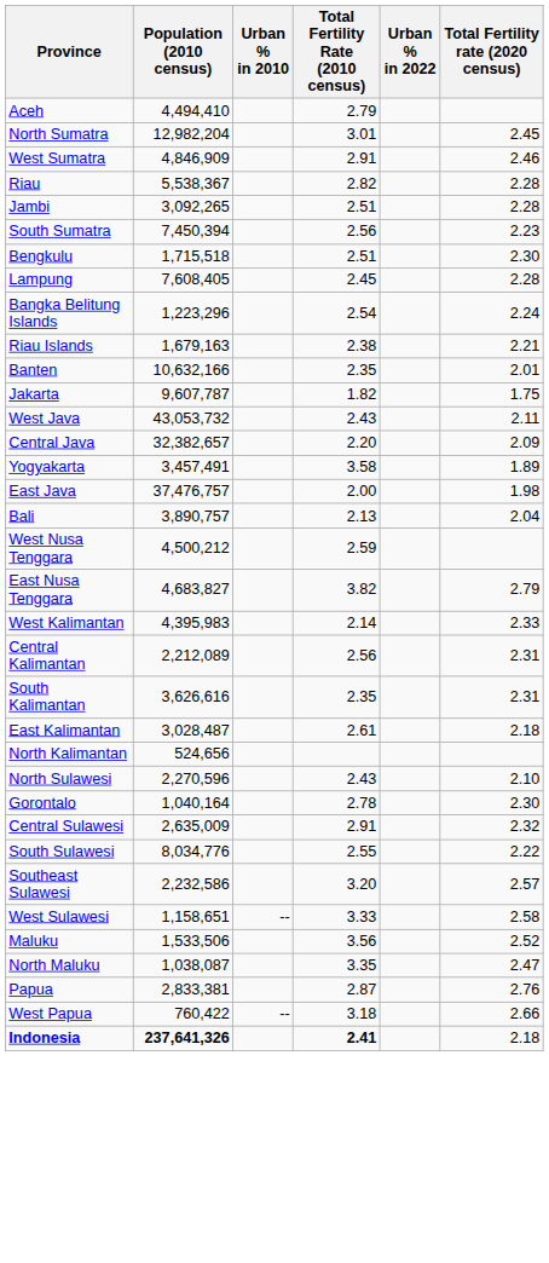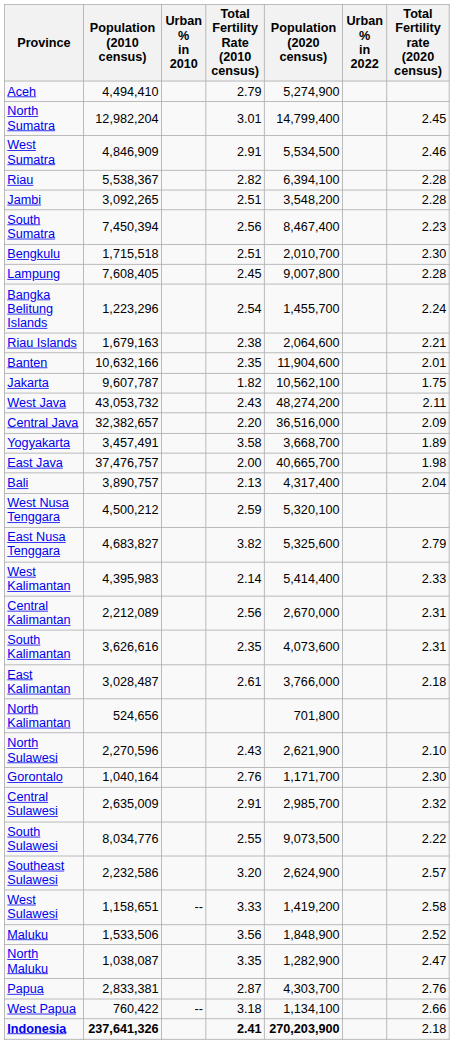+ column: Population (2020 census) | 5,274,900 | 14,799,400 | 5,534,500 | 6,394,100 | 3,548,200 | 8,467,400 | 2,010,700 | 9,007,800 | 1,455,700 | 2,064,600 | 11,904,600 | 10,562,100 | 48,274,200 | 36,516,000 | 3,668,700 | 40,665,700 | 4,317,400 | 5,320,100 | 5,325,600 | 5,414,400 | 2,670,000 | 4,073,600 | 3,766,000 | 701,800 | 2,621,900 | 1,171,700 | 2,985,700 | 9,073,500 | 2,624,900 | 1,419,200 | 1,848,900 | 1,282,900 | 4,303,700 | 1,134,100 | 270,203,900
Gorontalo | Total Fertility Rate (2010 census): 2.78 -> 2.76
